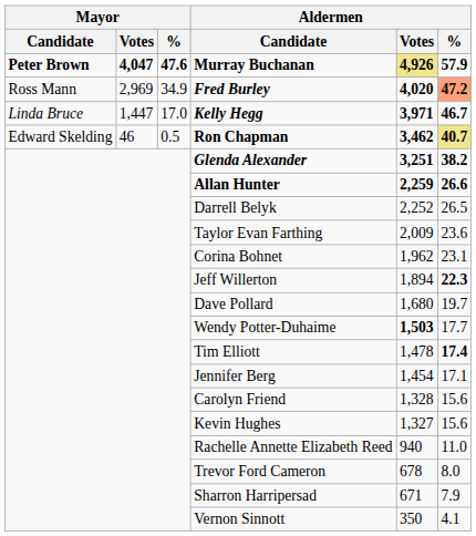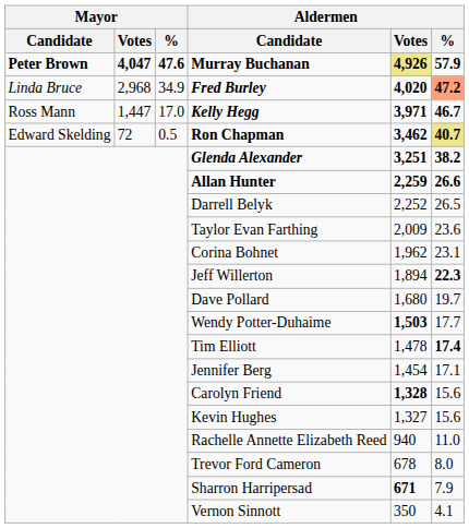Fred Burley | Mayor / Candidate: Ross Mann -> Linda Bruce
Fred Burley | Mayor / Votes: 2,969 -> 2,968
Kelly Hegg | Mayor / Candidate: Linda Bruce -> Ross Mann
Ron Chapman | Mayor / Votes: 46 -> 72
Carolyn Friend | Aldermen / Votes: normal -> bold
Sharron Harripersad | Aldermen / Votes: normal -> bold
